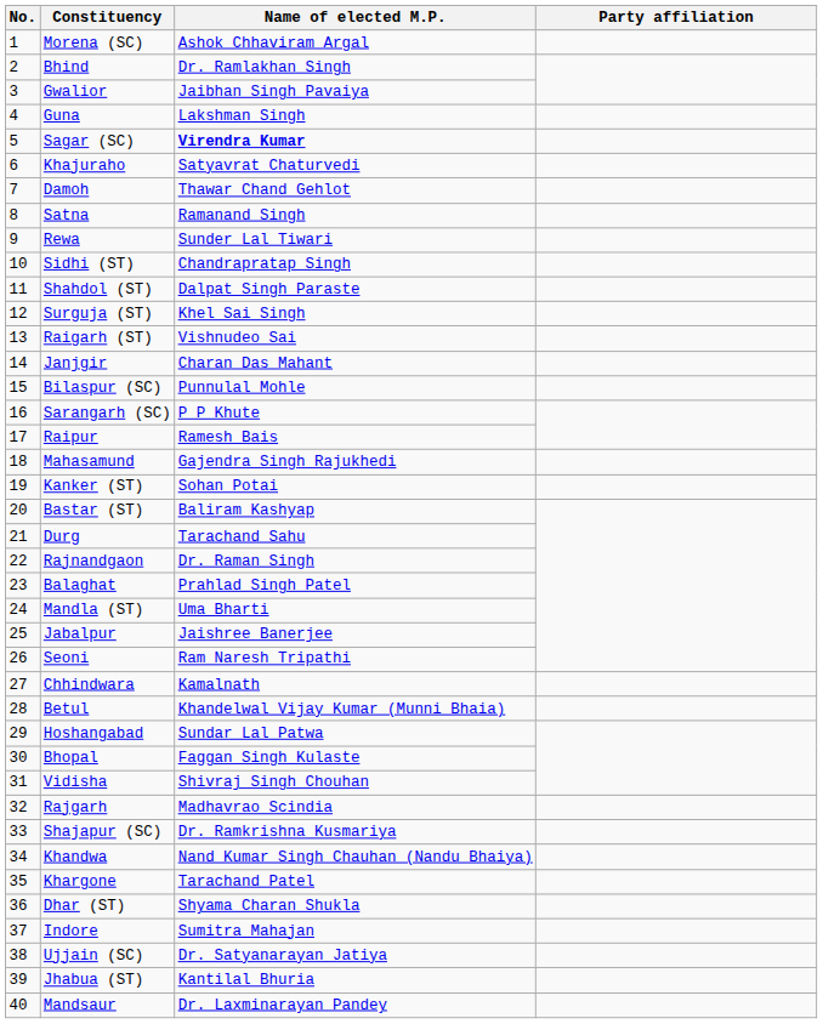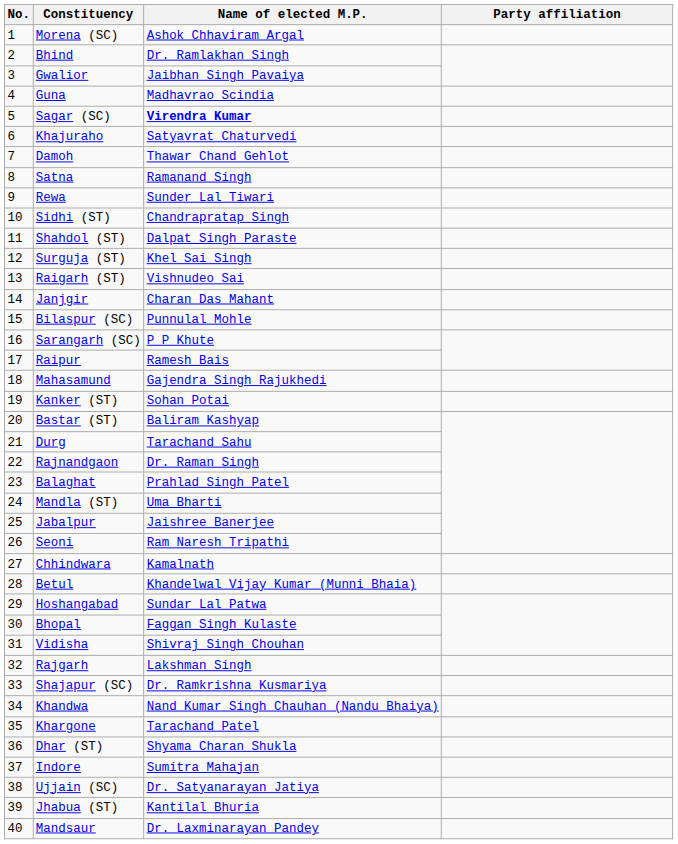Guna | Name of elected M.P.: Lakshman Singh -> Madhavrao Scindia
Rajgarh | Name of elected M.P.: Madhavrao Scindia -> Lakshman Singh
